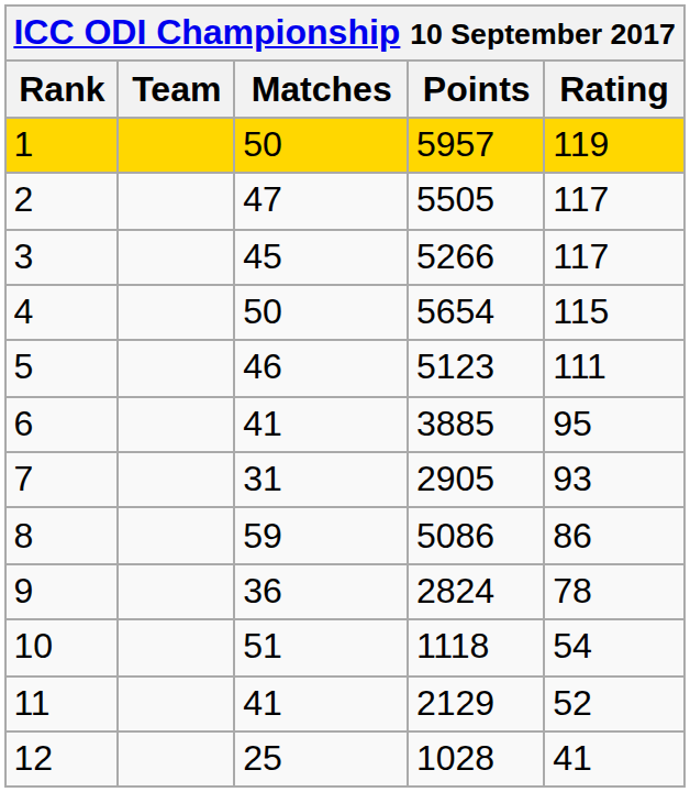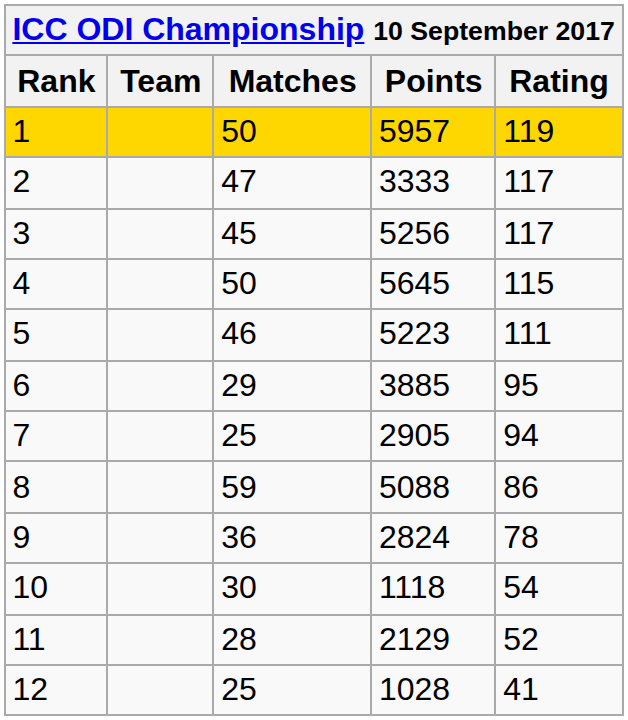2 | Points: 5505 -> 3333
3 | Points: 5266 -> 5256
4 | Points: 5654 -> 5645
5 | Points: 5123 -> 5223
6 | Matches: 41 -> 29
7 | Matches: 31 -> 25
7 | Rating: 93 -> 94
8 | Points: 5086 -> 5088
10 | Matches: 51 -> 30
11 | Matches: 41 -> 28
